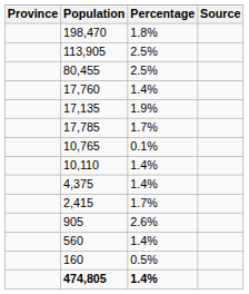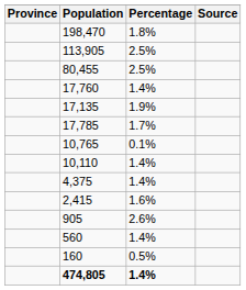2,415 | Percentage: 1.7% -> 1.6%
